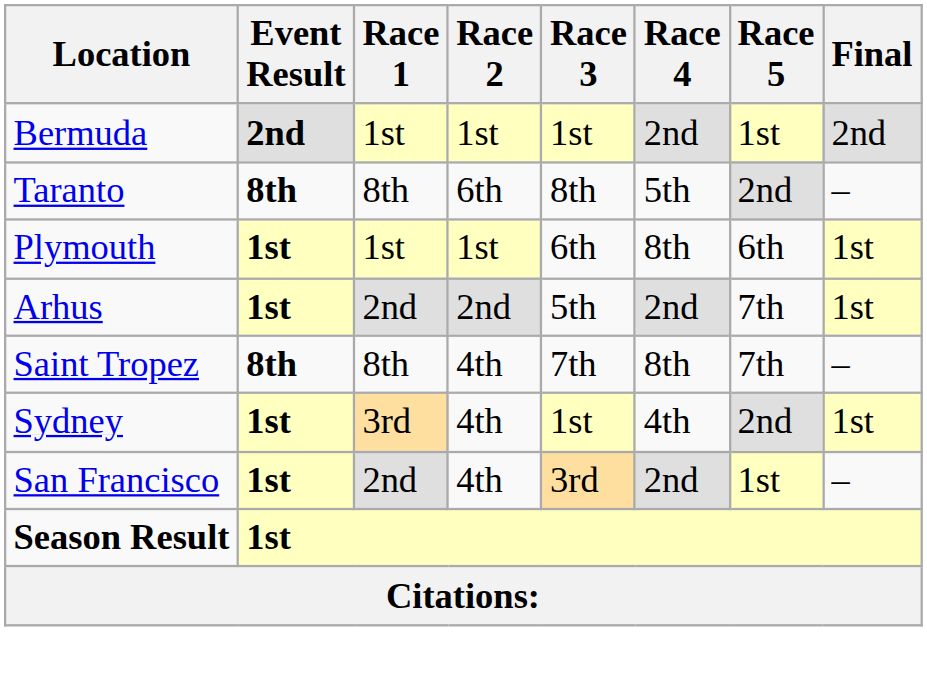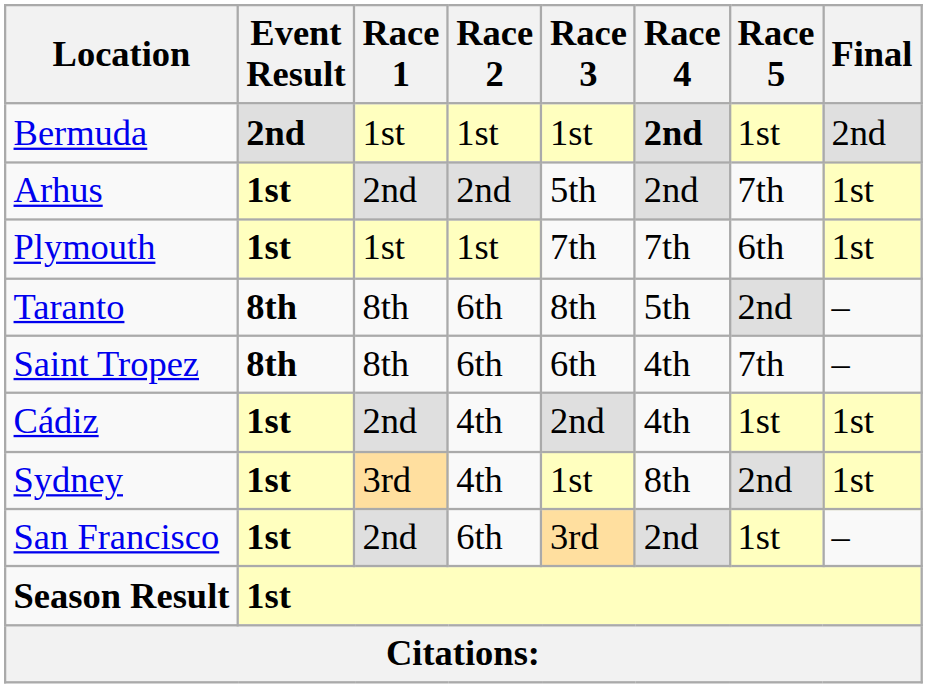Bermuda | Race 4: normal -> bold
rows swapped: Taranto <-> Arhus
Plymouth | Race 3: 6th -> 7th
Plymouth | Race 4: 8th -> 7th
Saint Tropez | Race 2: 4th -> 6th
Saint Tropez | Race 3: 7th -> 6th
Saint Tropez | Race 4: 8th -> 4th
+ row: Cádiz | 1st | 2nd | 4th | 2nd | 4th | 1st | 1st
Sydney | Race 4: 4th -> 8th
San Francisco | Race 2: 4th -> 6th
